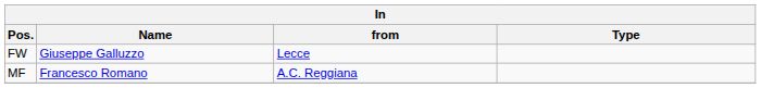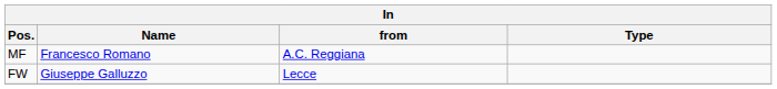rows swapped: MF <-> FW
